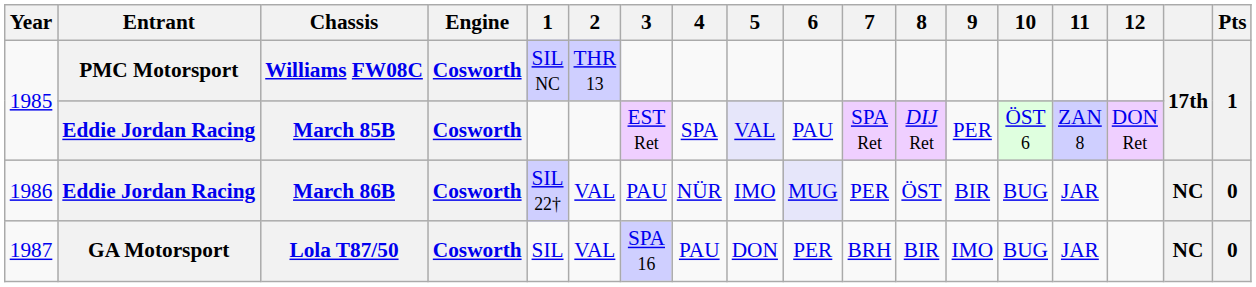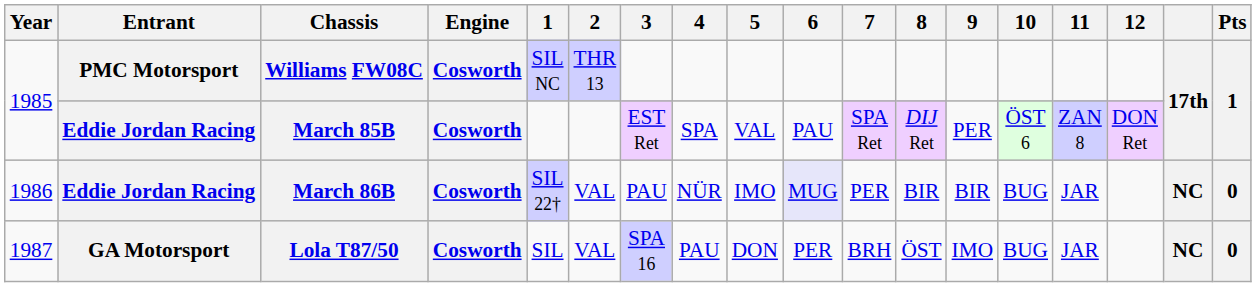March 85B | 5: lavender background -> no background
March 86B | 8: ÖST -> BIR
Lola T87/50 | 8: BIR -> ÖST
